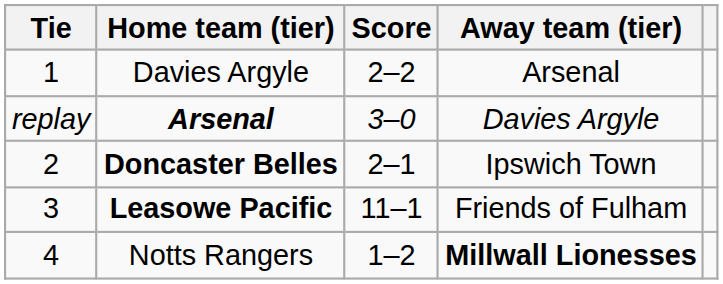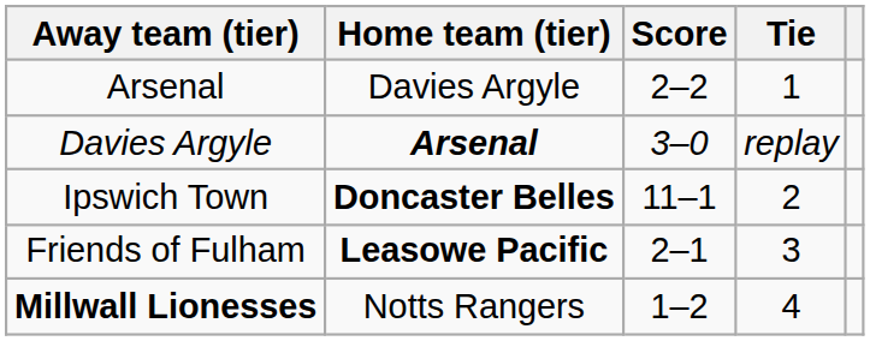columns swapped: Tie <-> Away team (tier)
Doncaster Belles | Score: 2–1 -> 11–1
Leasowe Pacific | Score: 11–1 -> 2–1
